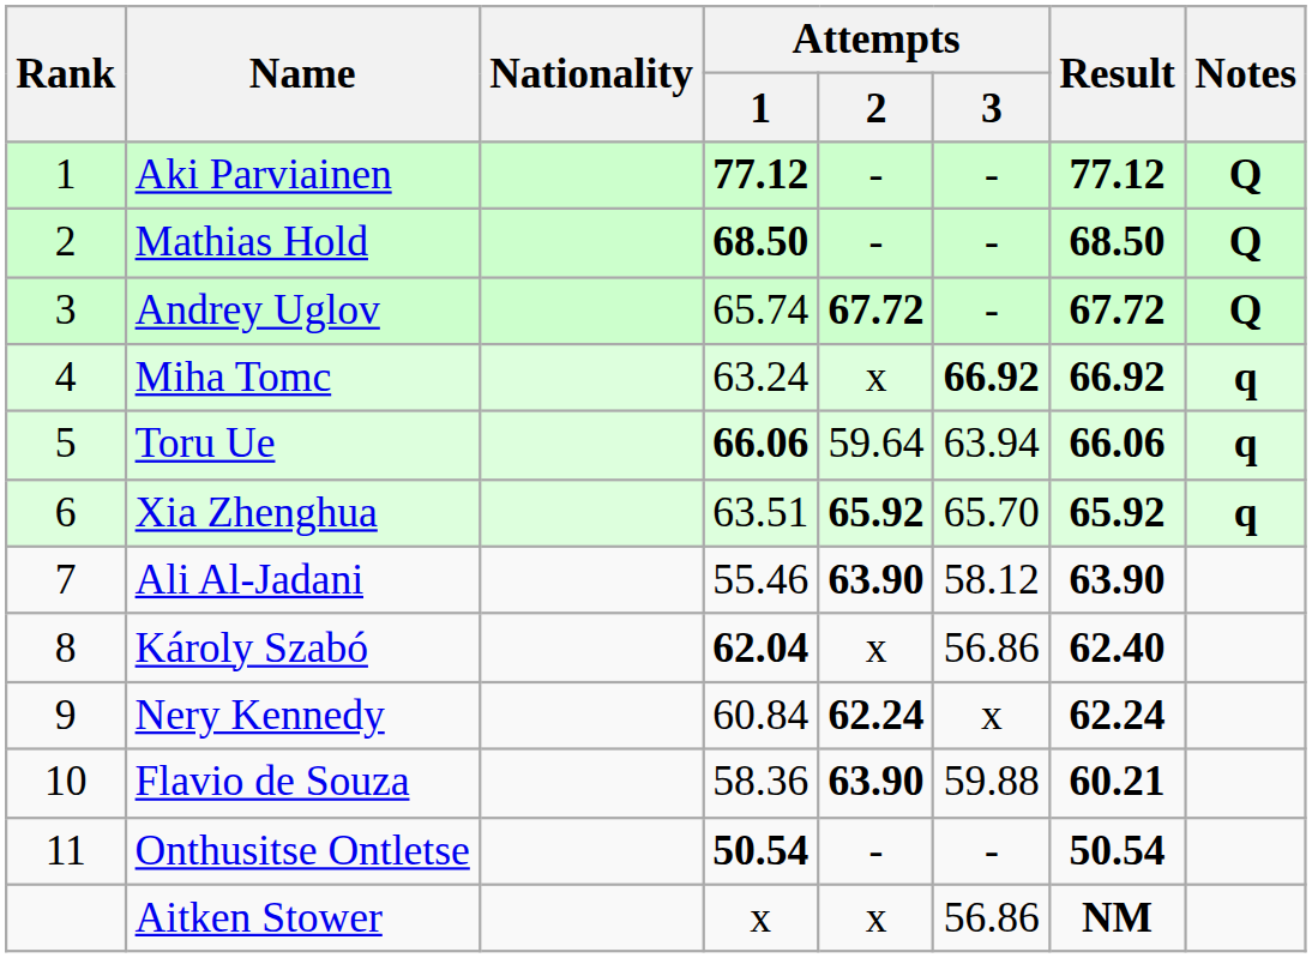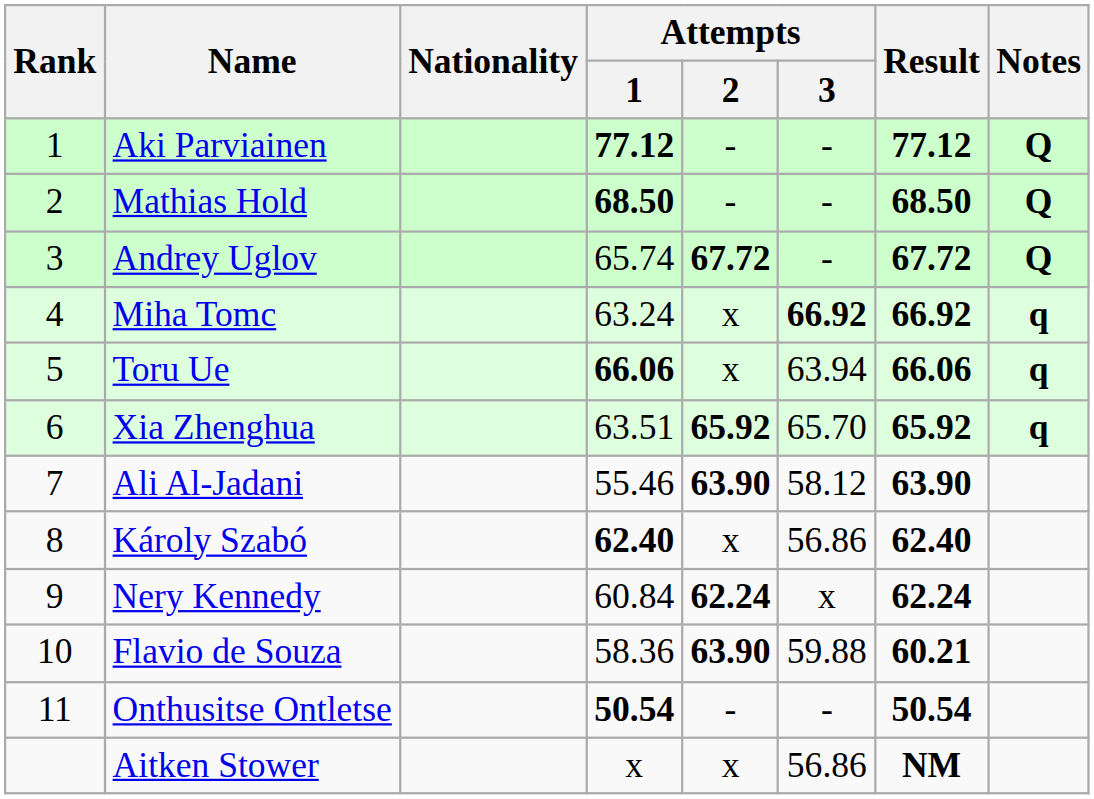Toru Ue | Attempts / 2: 59.64 -> x
Károly Szabó | Attempts / 1: 62.04 -> 62.40
